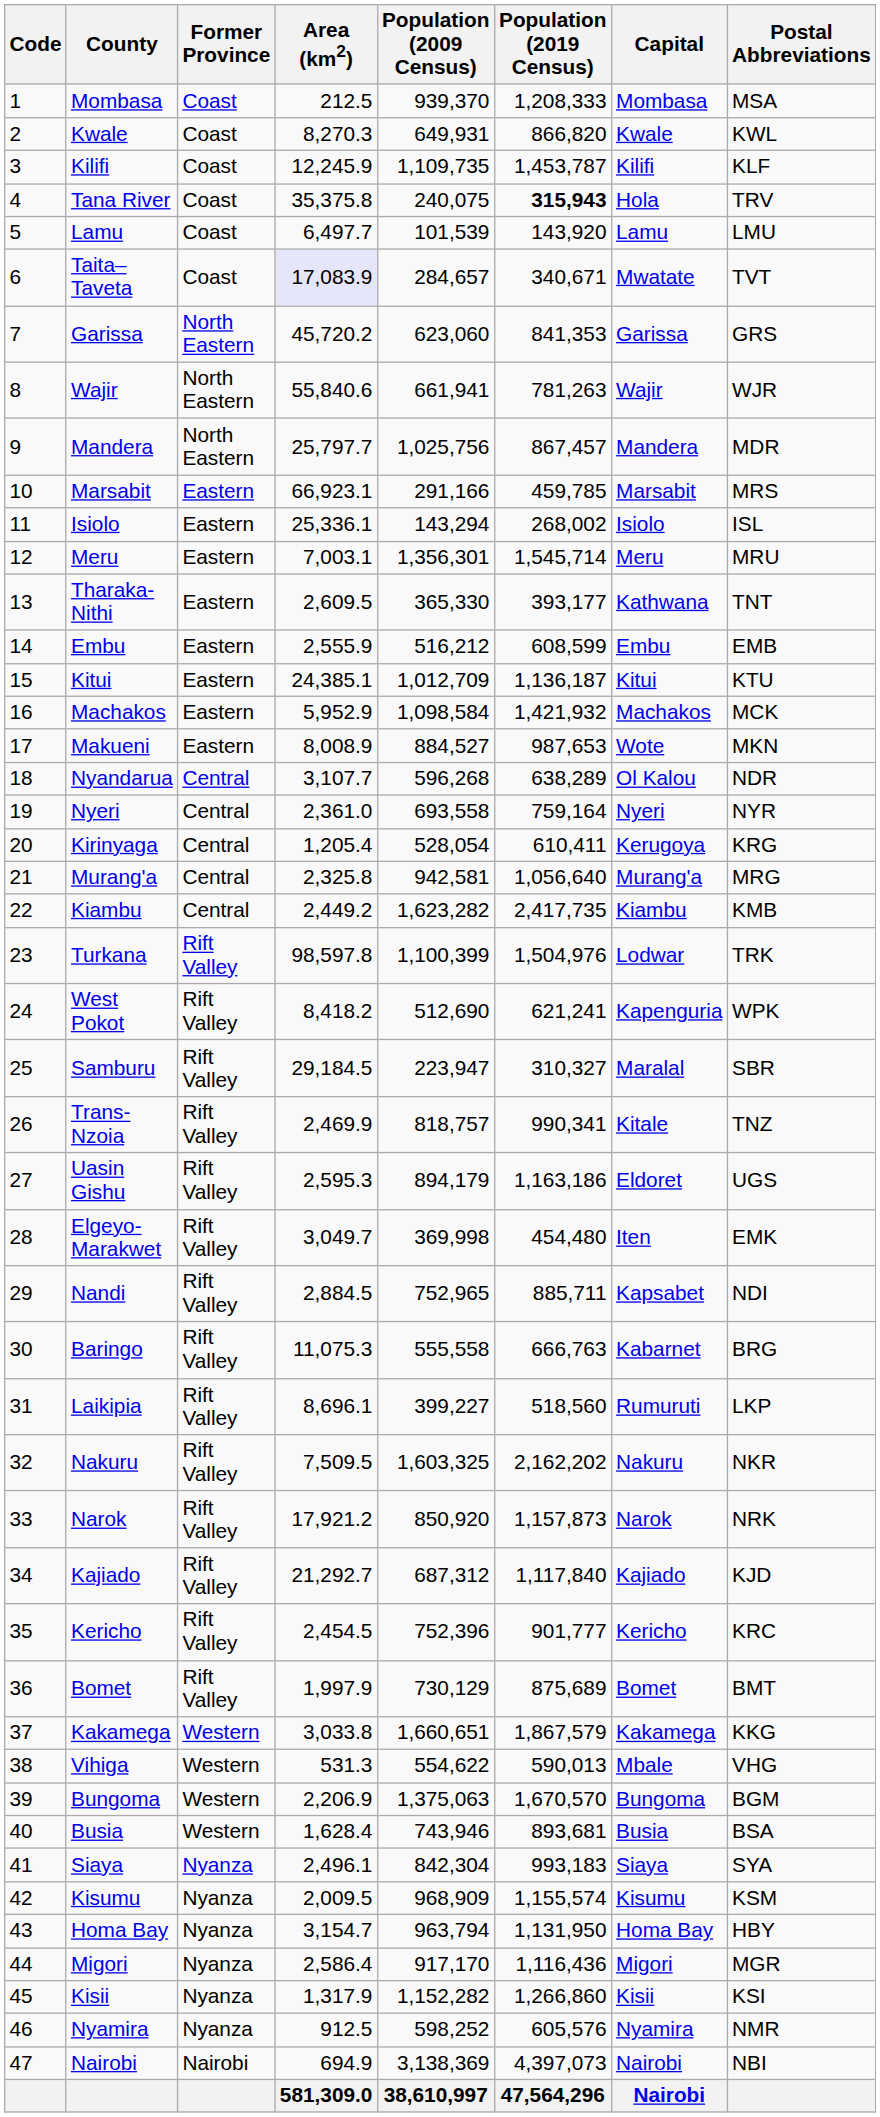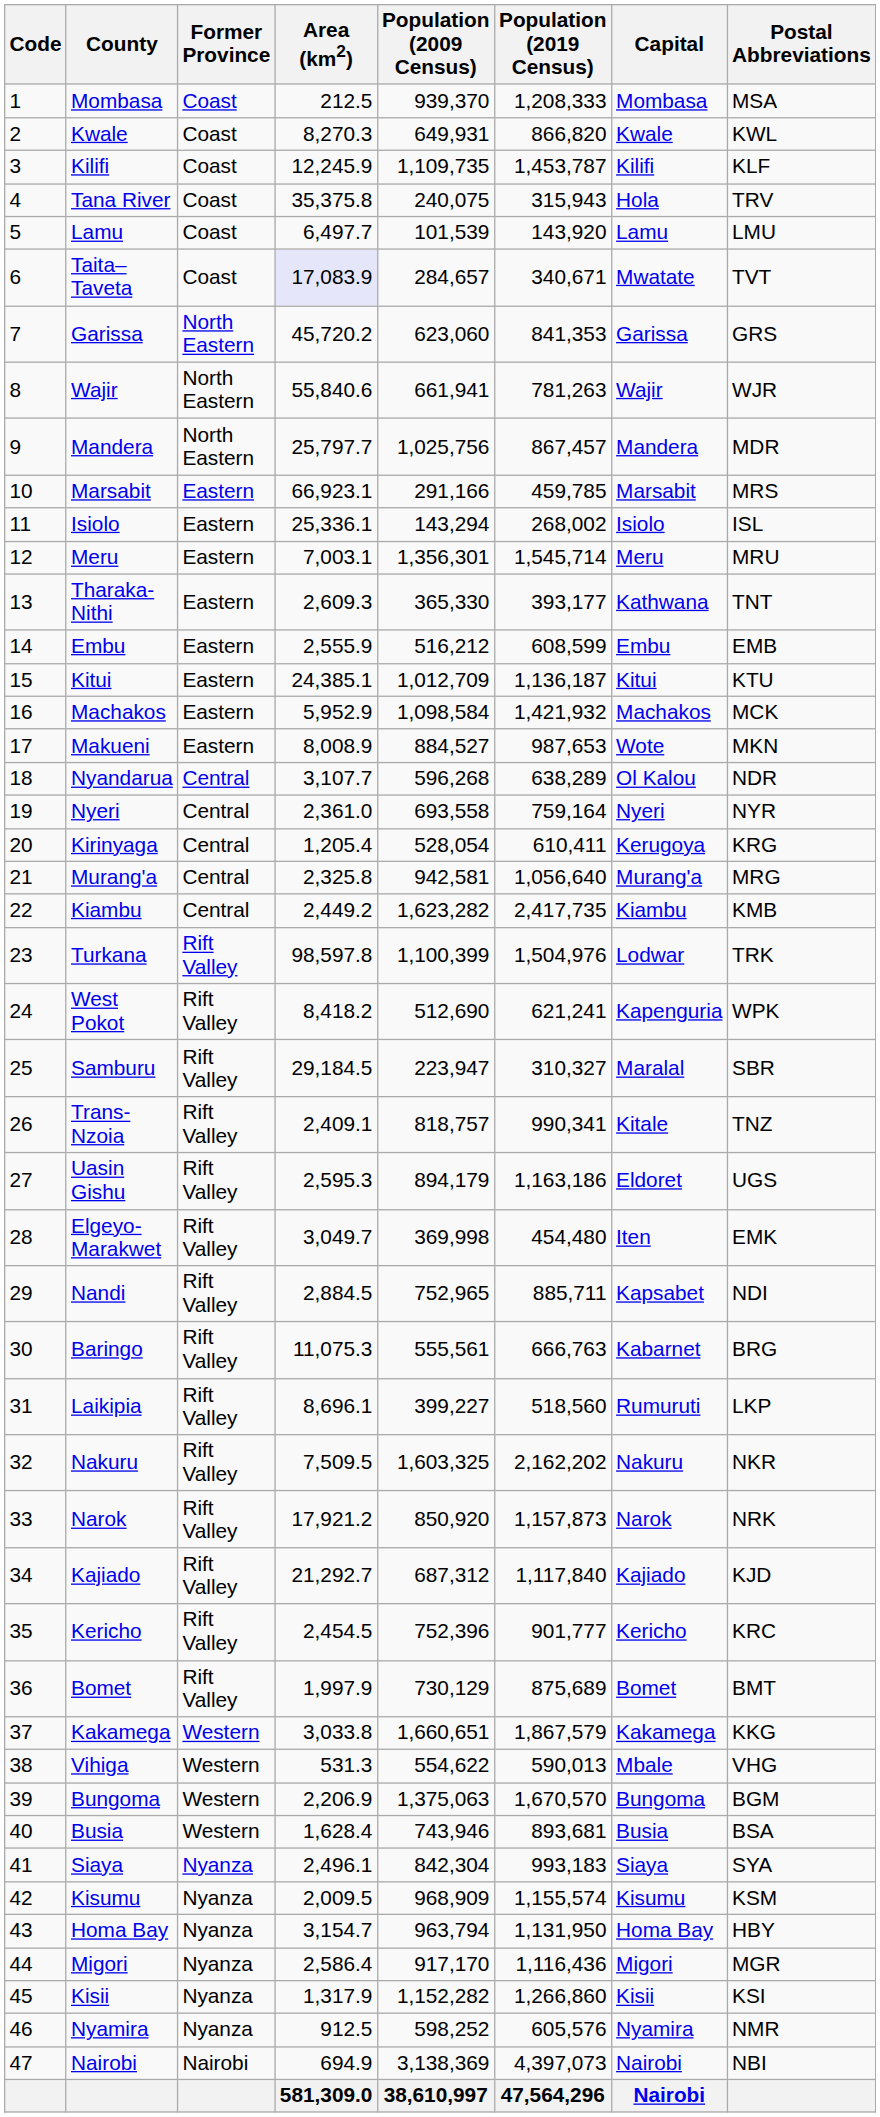Tana River | Population (2019 Census): bold -> normal
Tharaka-Nithi | Area (km2): 2,609.5 -> 2,609.3
Trans-Nzoia | Area (km2): 2,469.9 -> 2,409.1
Baringo | Population (2009 Census): 555,558 -> 555,561
